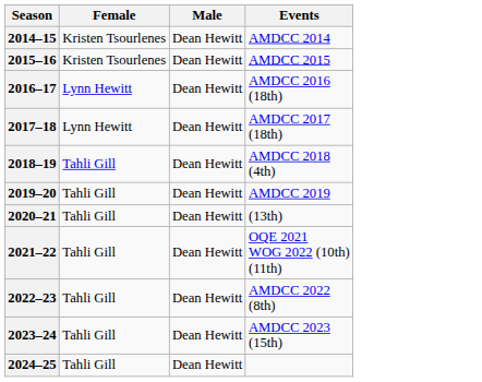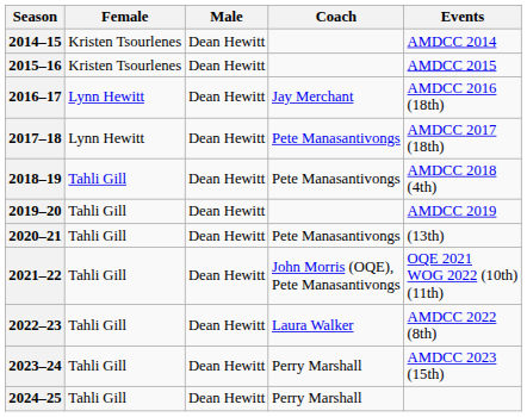+ column: Coach | Jay Merchant | Pete Manasantivongs | Pete Manasantivongs | Pete Manasantivongs | John Morris (OQE), Pete Manasantivongs | Laura Walker | Perry Marshall | Perry Marshall
